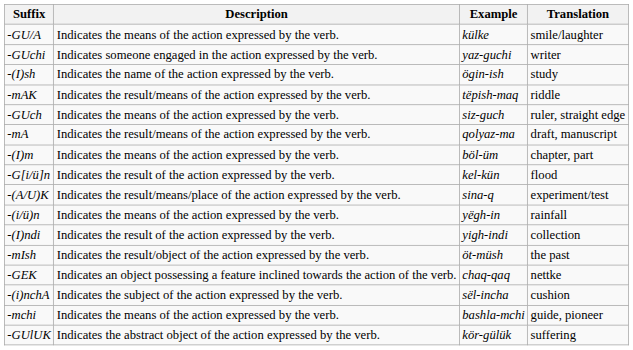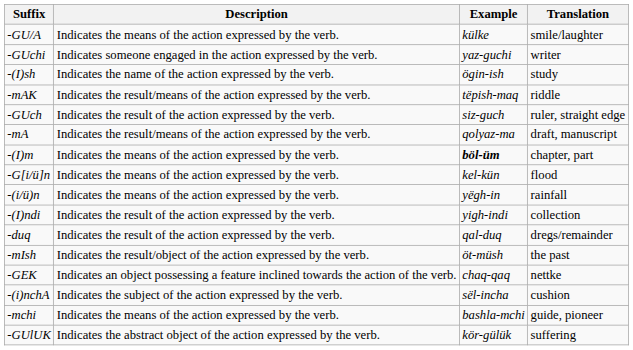-GUch | Description: Indicates the means of the action expressed by the verb. -> Indicates the result of the action expressed by the verb.
-(I)m | Example: normal -> bold
-G[i/ü]n | Description: Indicates the result of the action expressed by the verb. -> Indicates the means of the action expressed by the verb.
- row: -(A/U)K | Indicates the result/means/place of the action expressed by the verb. | sina-q | experiment/test
+ row: -duq | Indicates the result of the action expressed by the verb. | qal-duq | dregs/remainder
